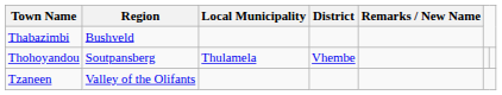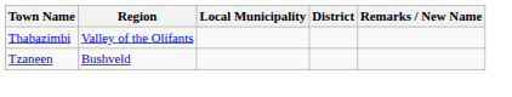Thabazimbi | Region: Bushveld -> Valley of the Olifants
- row: Thohoyandou | Soutpansberg | Thulamela | Vhembe
Tzaneen | Region: Valley of the Olifants -> Bushveld
